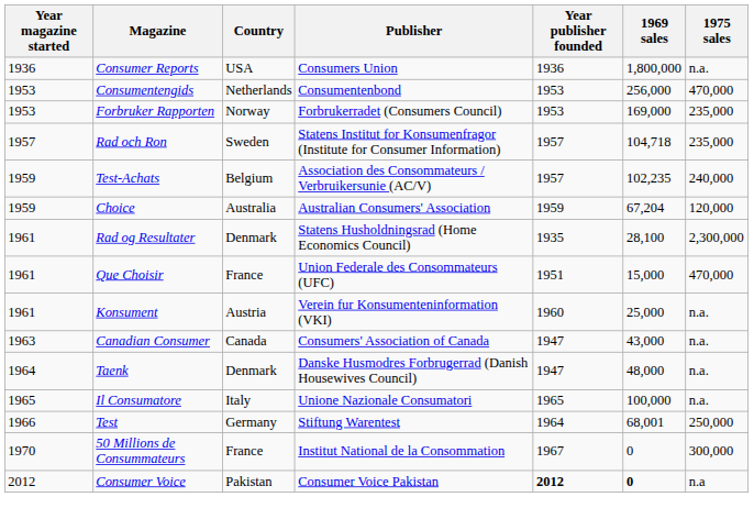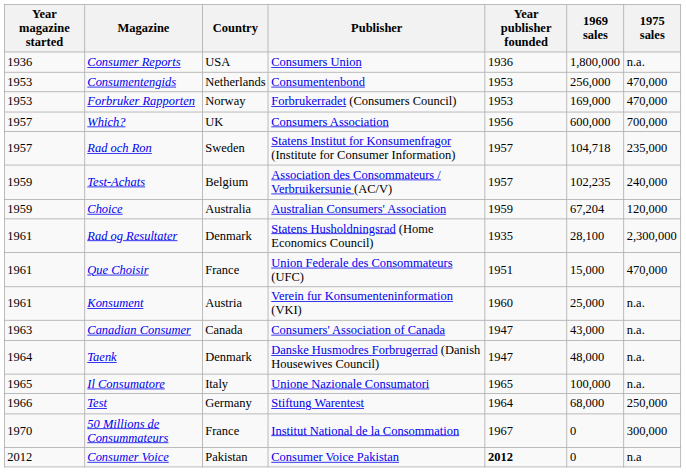Forbruker Rapporten | 1975 sales: 235,000 -> 470,000
+ row: 1957 | Which? | UK | Consumers Association | 1956 | 600,000 | 700,000
Test | 1969 sales: 68,001 -> 68,000
Consumer Voice | 1969 sales: bold -> normal
